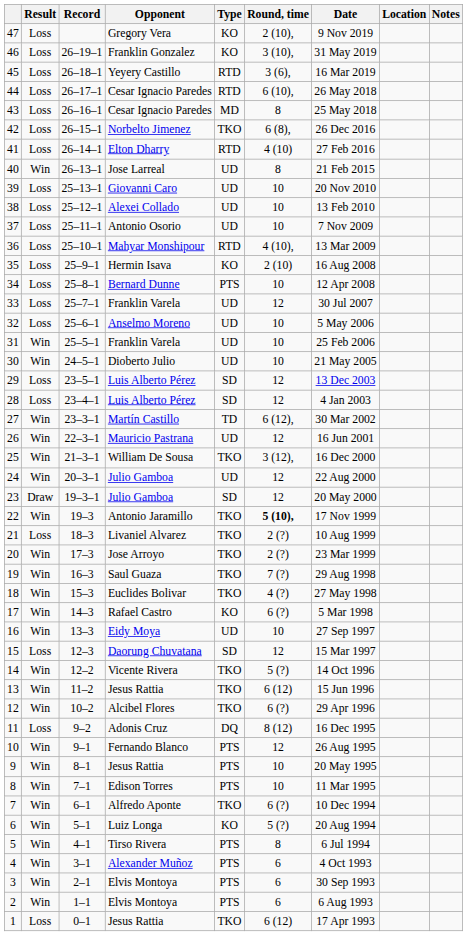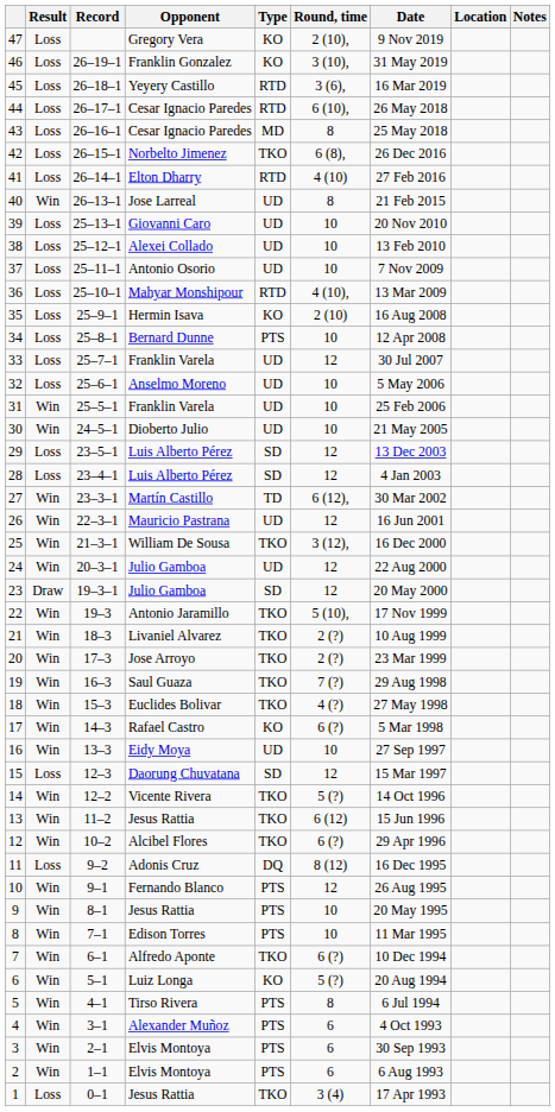22 | Round, time: bold -> normal
21 | Result: Loss -> Win
1 | Round, time: 6 (12) -> 3 (4)
